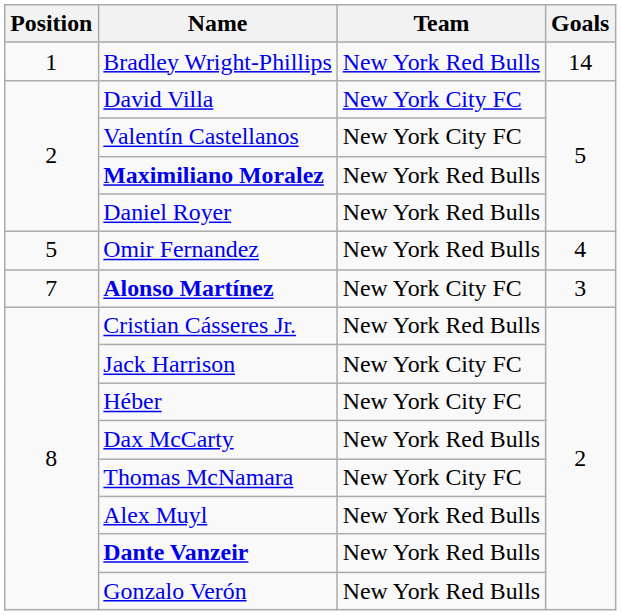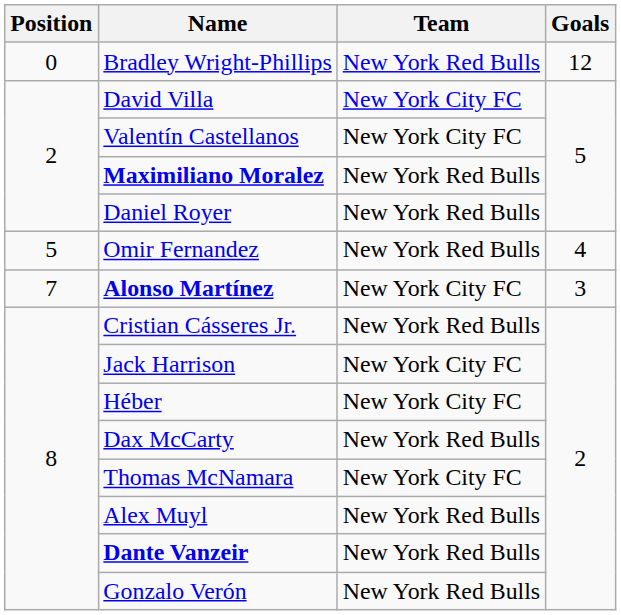Bradley Wright-Phillips | Position: 1 -> 0
Bradley Wright-Phillips | Goals: 14 -> 12
